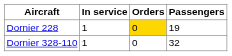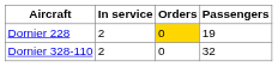Dornier 228 | In service: 1 -> 2
Dornier 328-110 | In service: 1 -> 2
